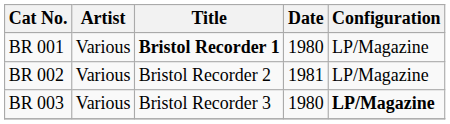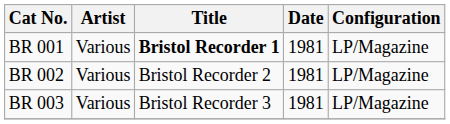BR 001 | Date: 1980 -> 1981
BR 003 | Date: 1980 -> 1981
BR 003 | Configuration: bold -> normal
